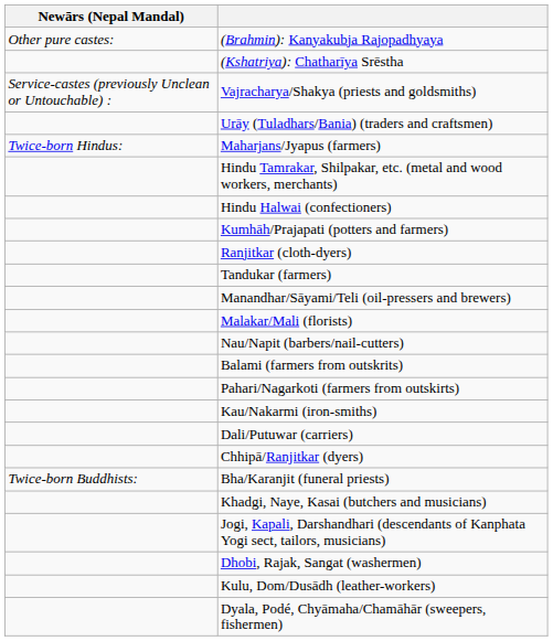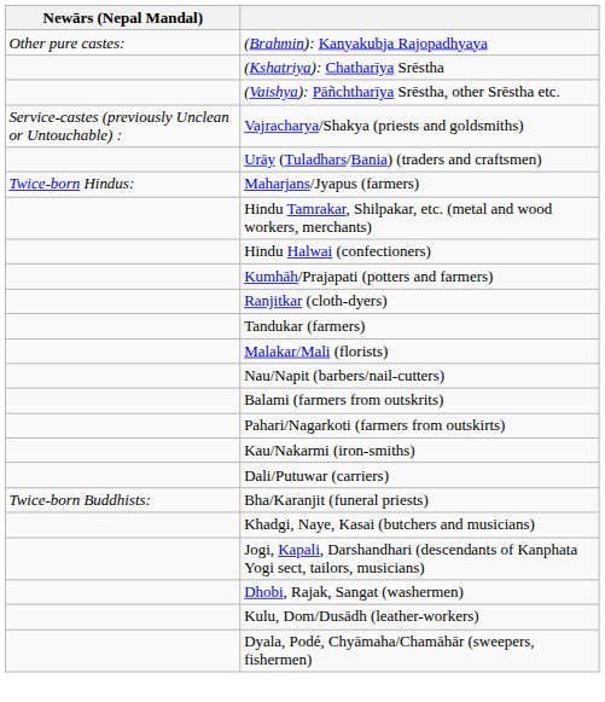+ row: (Vaishya): Pāñchtharīya Srēstha, other Srēstha etc.
- row: Manandhar/Sāyami/Teli (oil-pressers and brewers)
- row: Chhipā/Ranjitkar (dyers)
